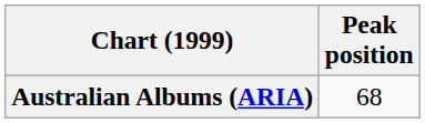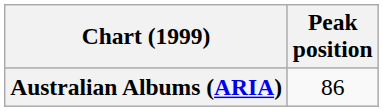Australian Albums (ARIA) | Peak position: 68 -> 86
